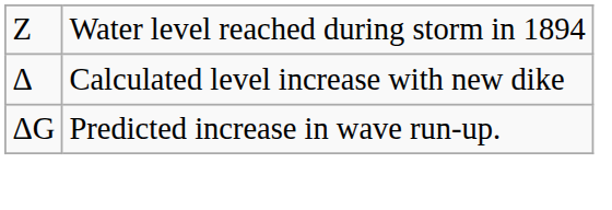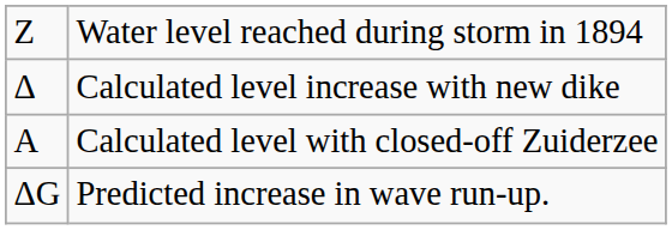+ row: A | Calculated level with closed-off Zuiderzee
